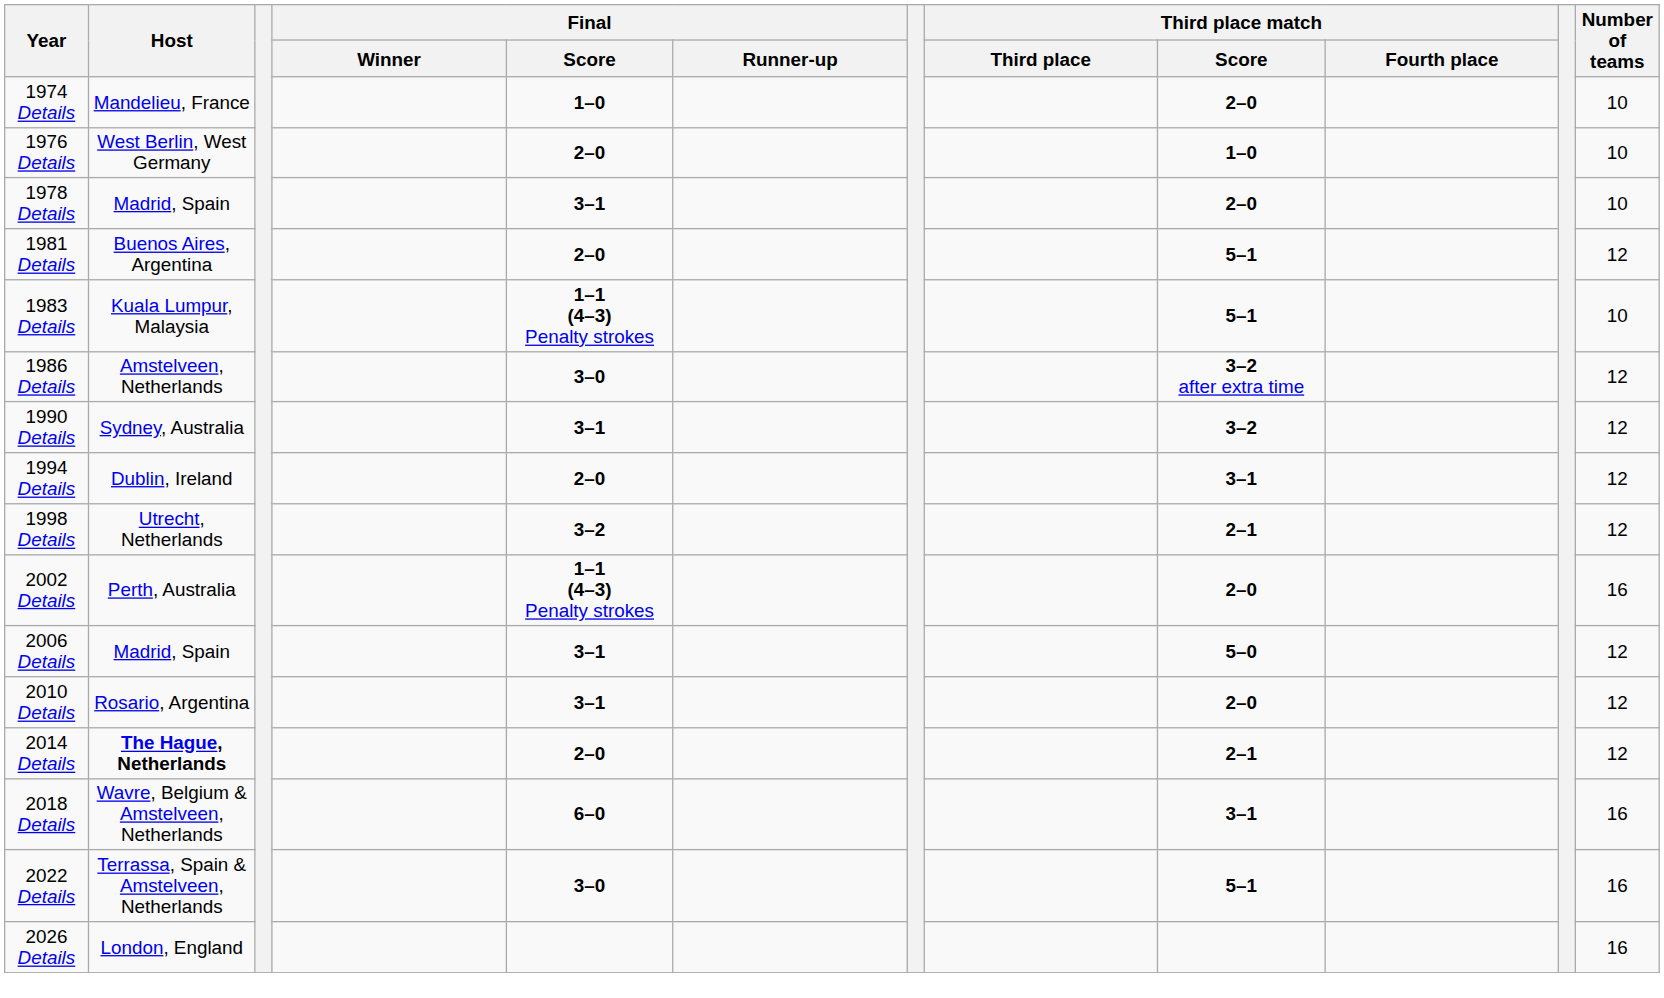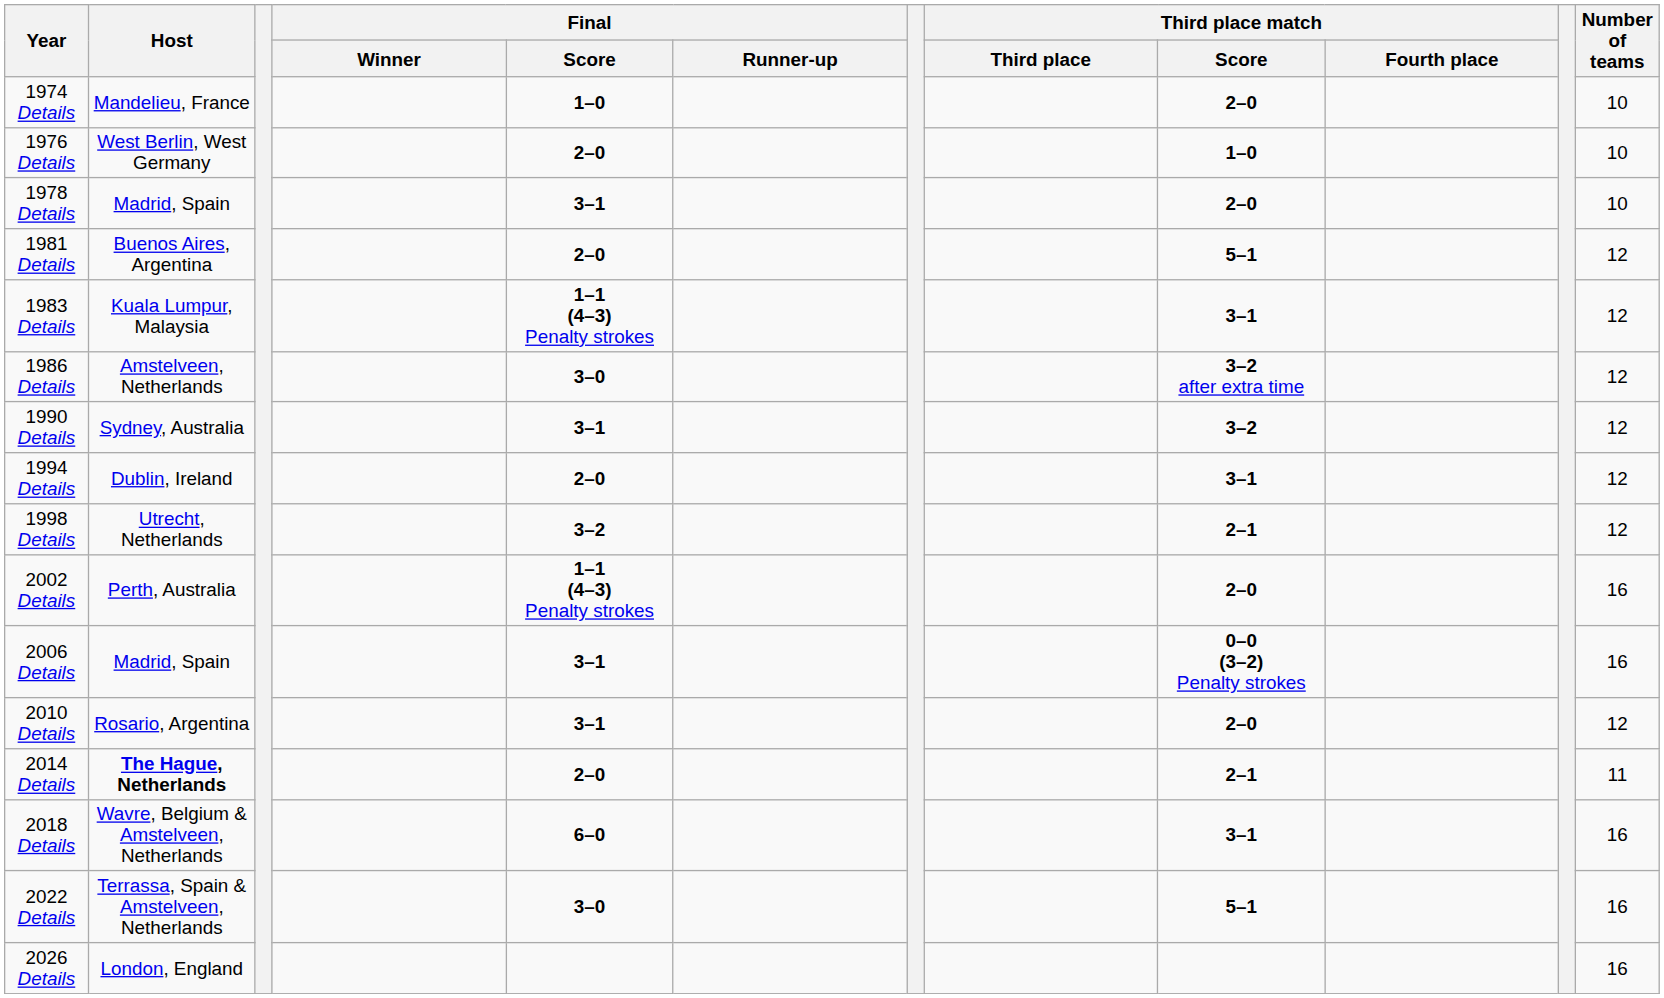1983 Details | Third place match / Score: 5–1 -> 3–1
1983 Details | Number of teams: 10 -> 12
2006 Details | Third place match / Score: 5–0 -> 0–0 (3–2) Penalty strokes
2006 Details | Number of teams: 12 -> 16
2014 Details | Number of teams: 12 -> 11
